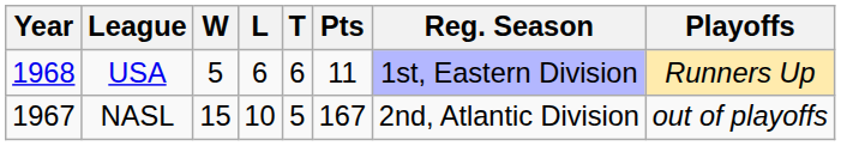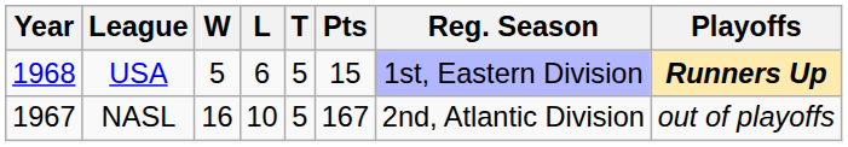USA | T: 6 -> 5
USA | Pts: 11 -> 15
USA | Playoffs: normal -> bold
NASL | W: 15 -> 16
